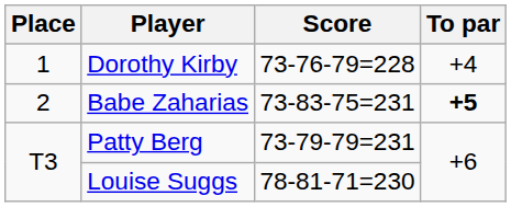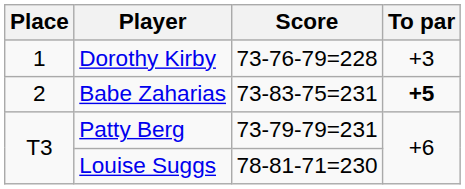Dorothy Kirby | To par: +4 -> +3
